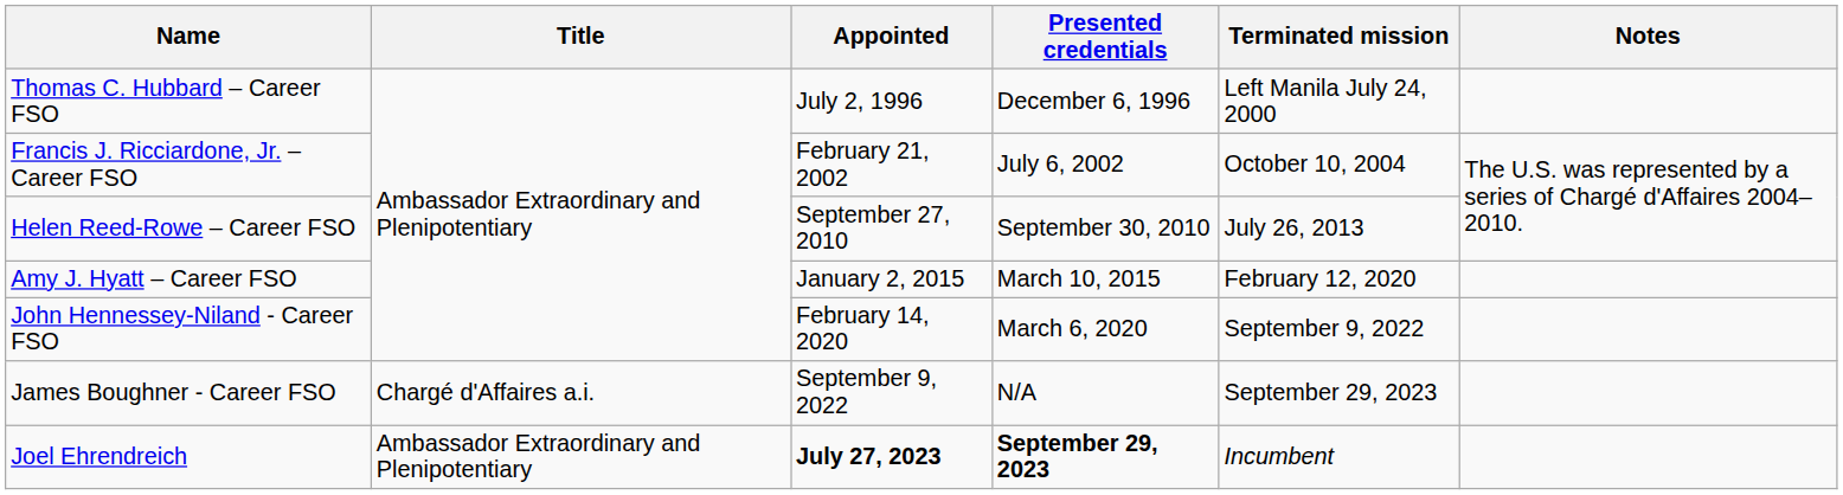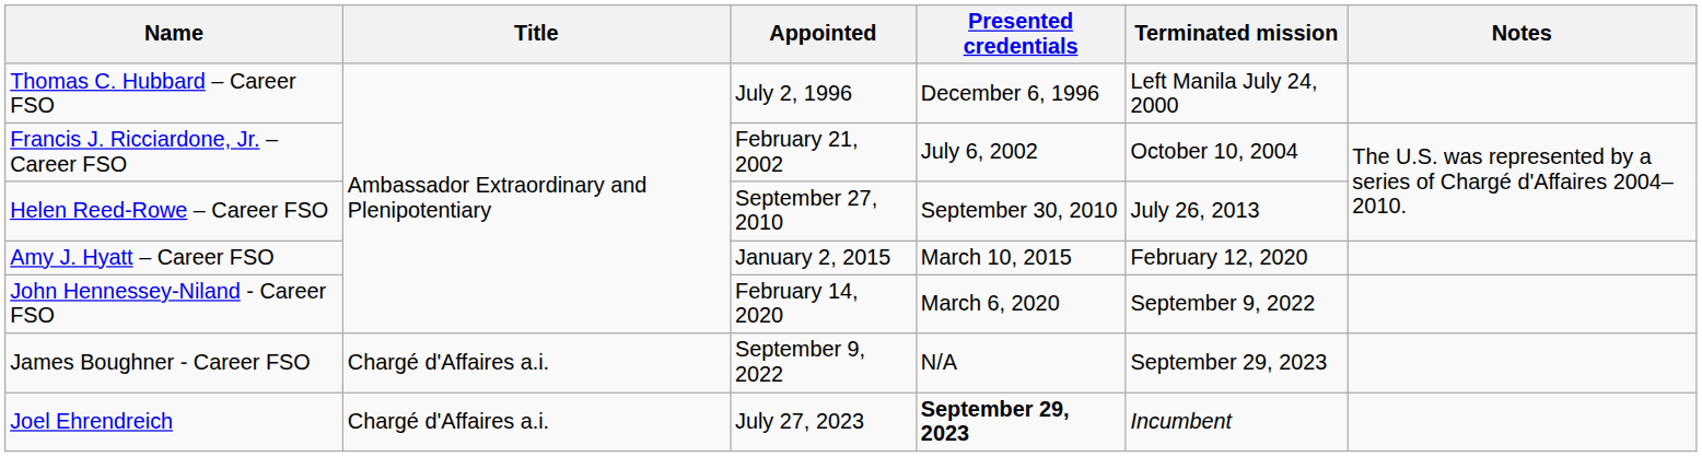Joel Ehrendreich | Title: Ambassador Extraordinary and Plenipotentiary -> Chargé d'Affaires a.i.
Joel Ehrendreich | Appointed: bold -> normal
